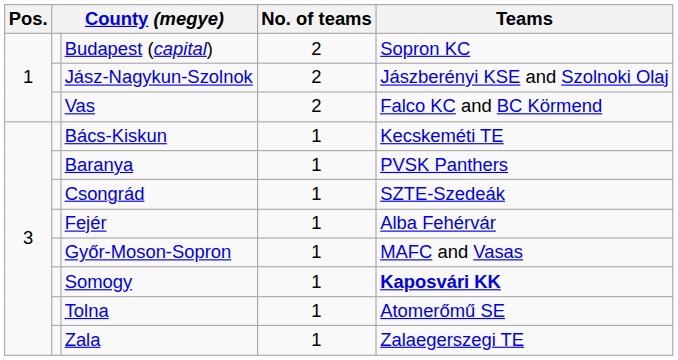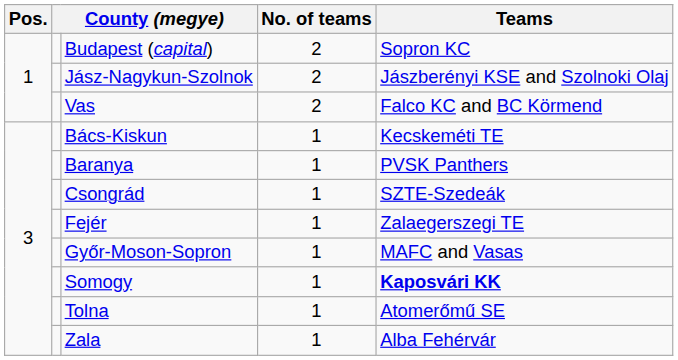Fejér | Teams: Alba Fehérvár -> Zalaegerszegi TE
Zala | Teams: Zalaegerszegi TE -> Alba Fehérvár
